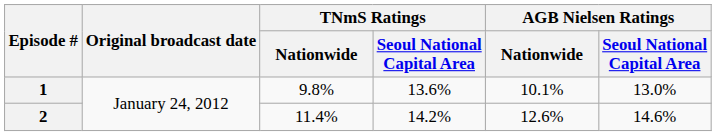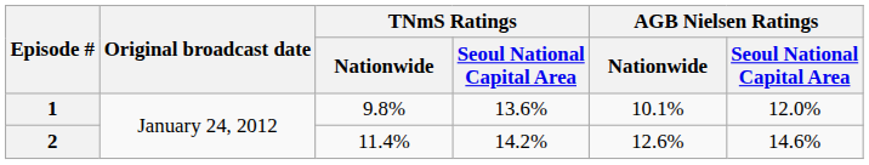1 | AGB Nielsen Ratings / Seoul National Capital Area: 13.0% -> 12.0%
